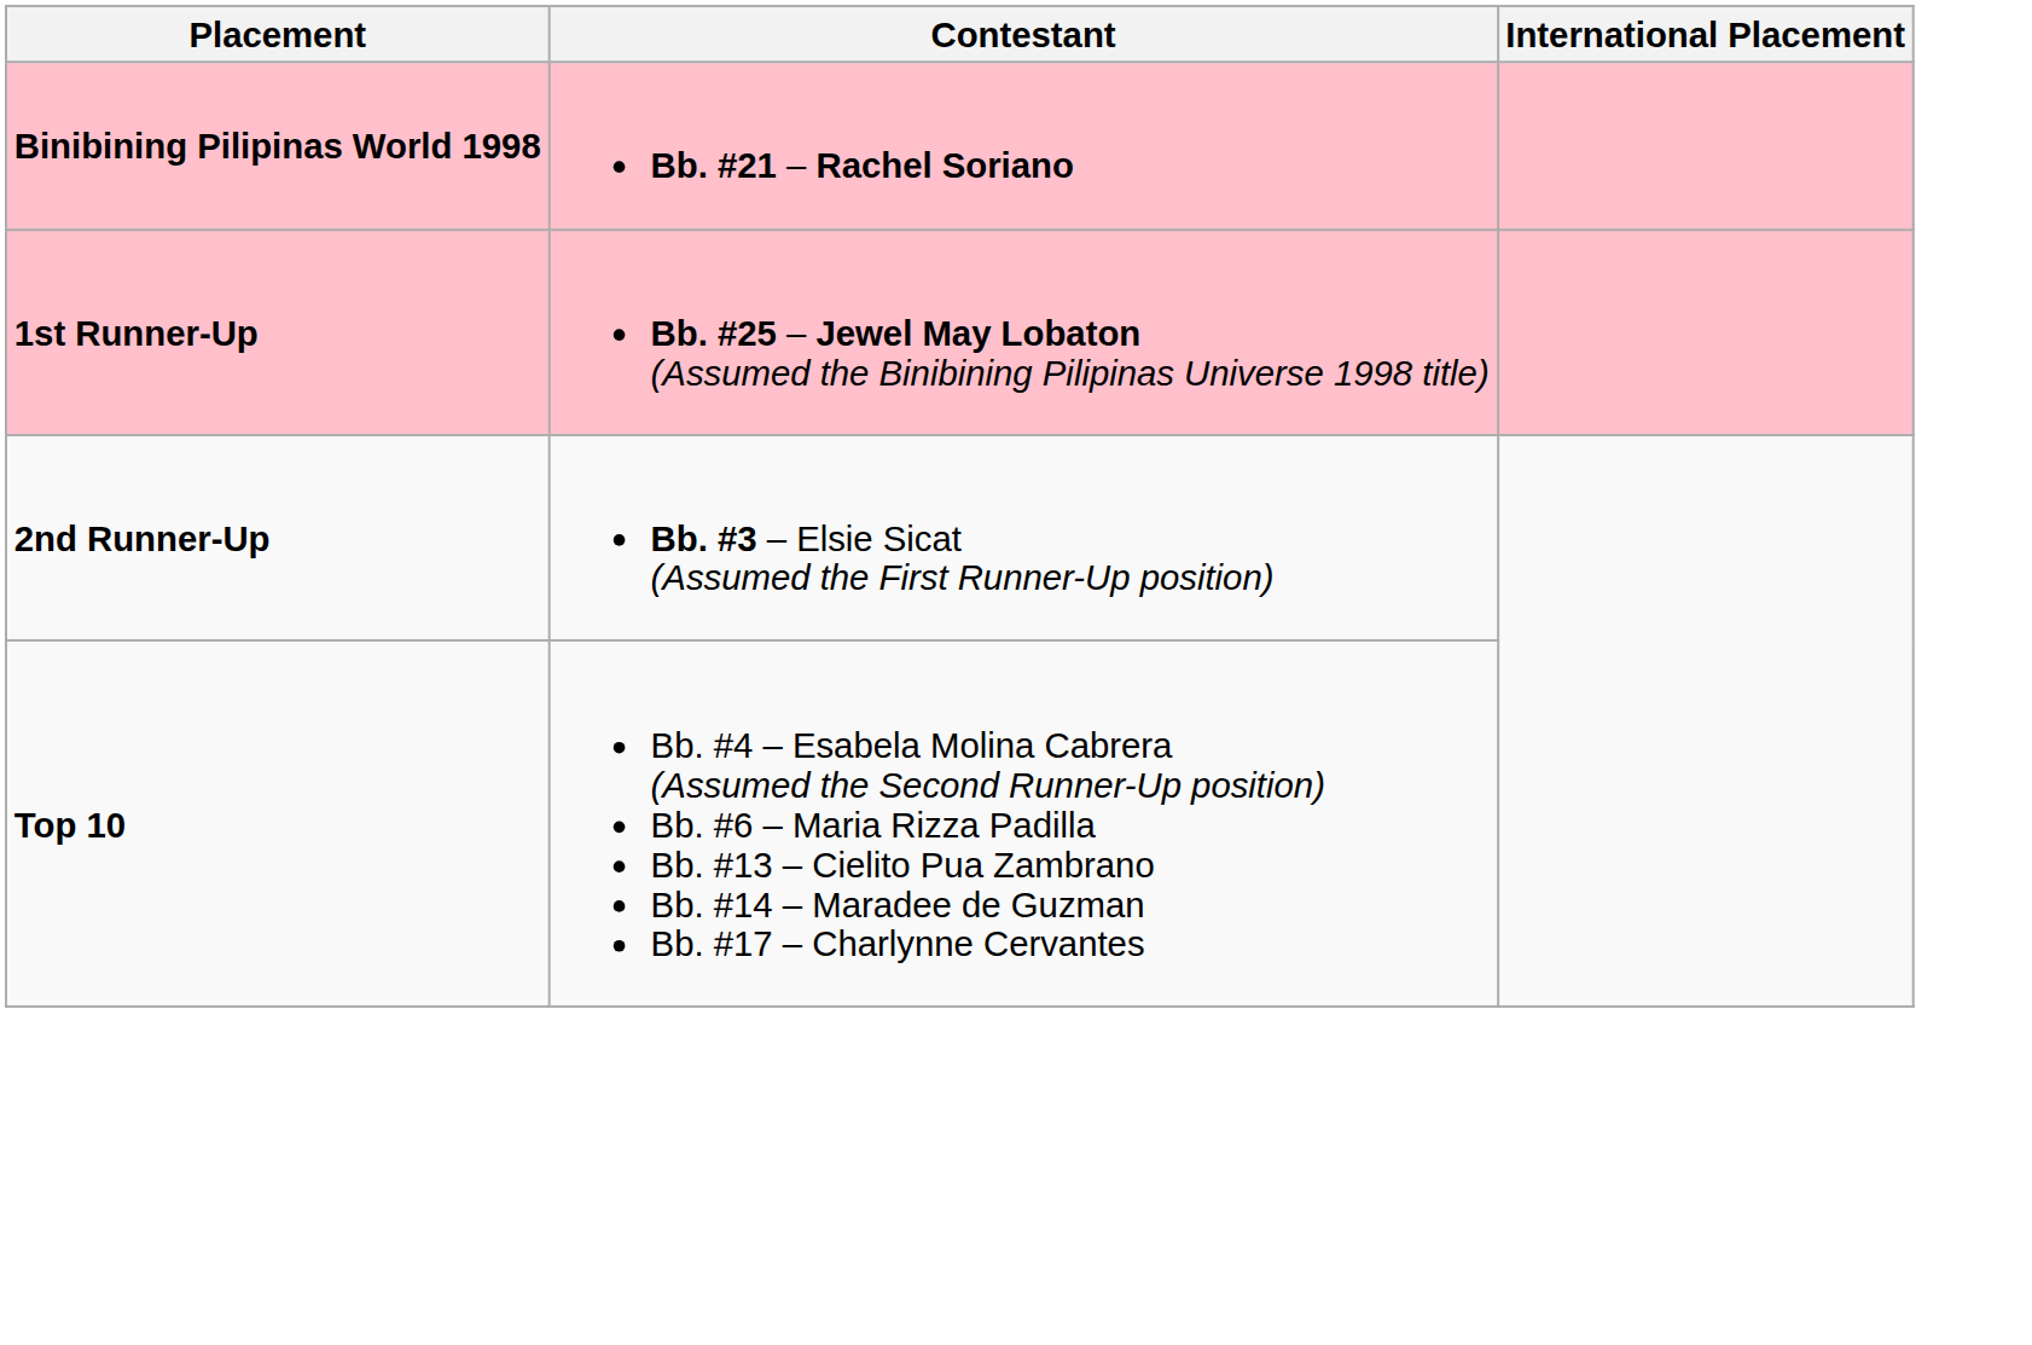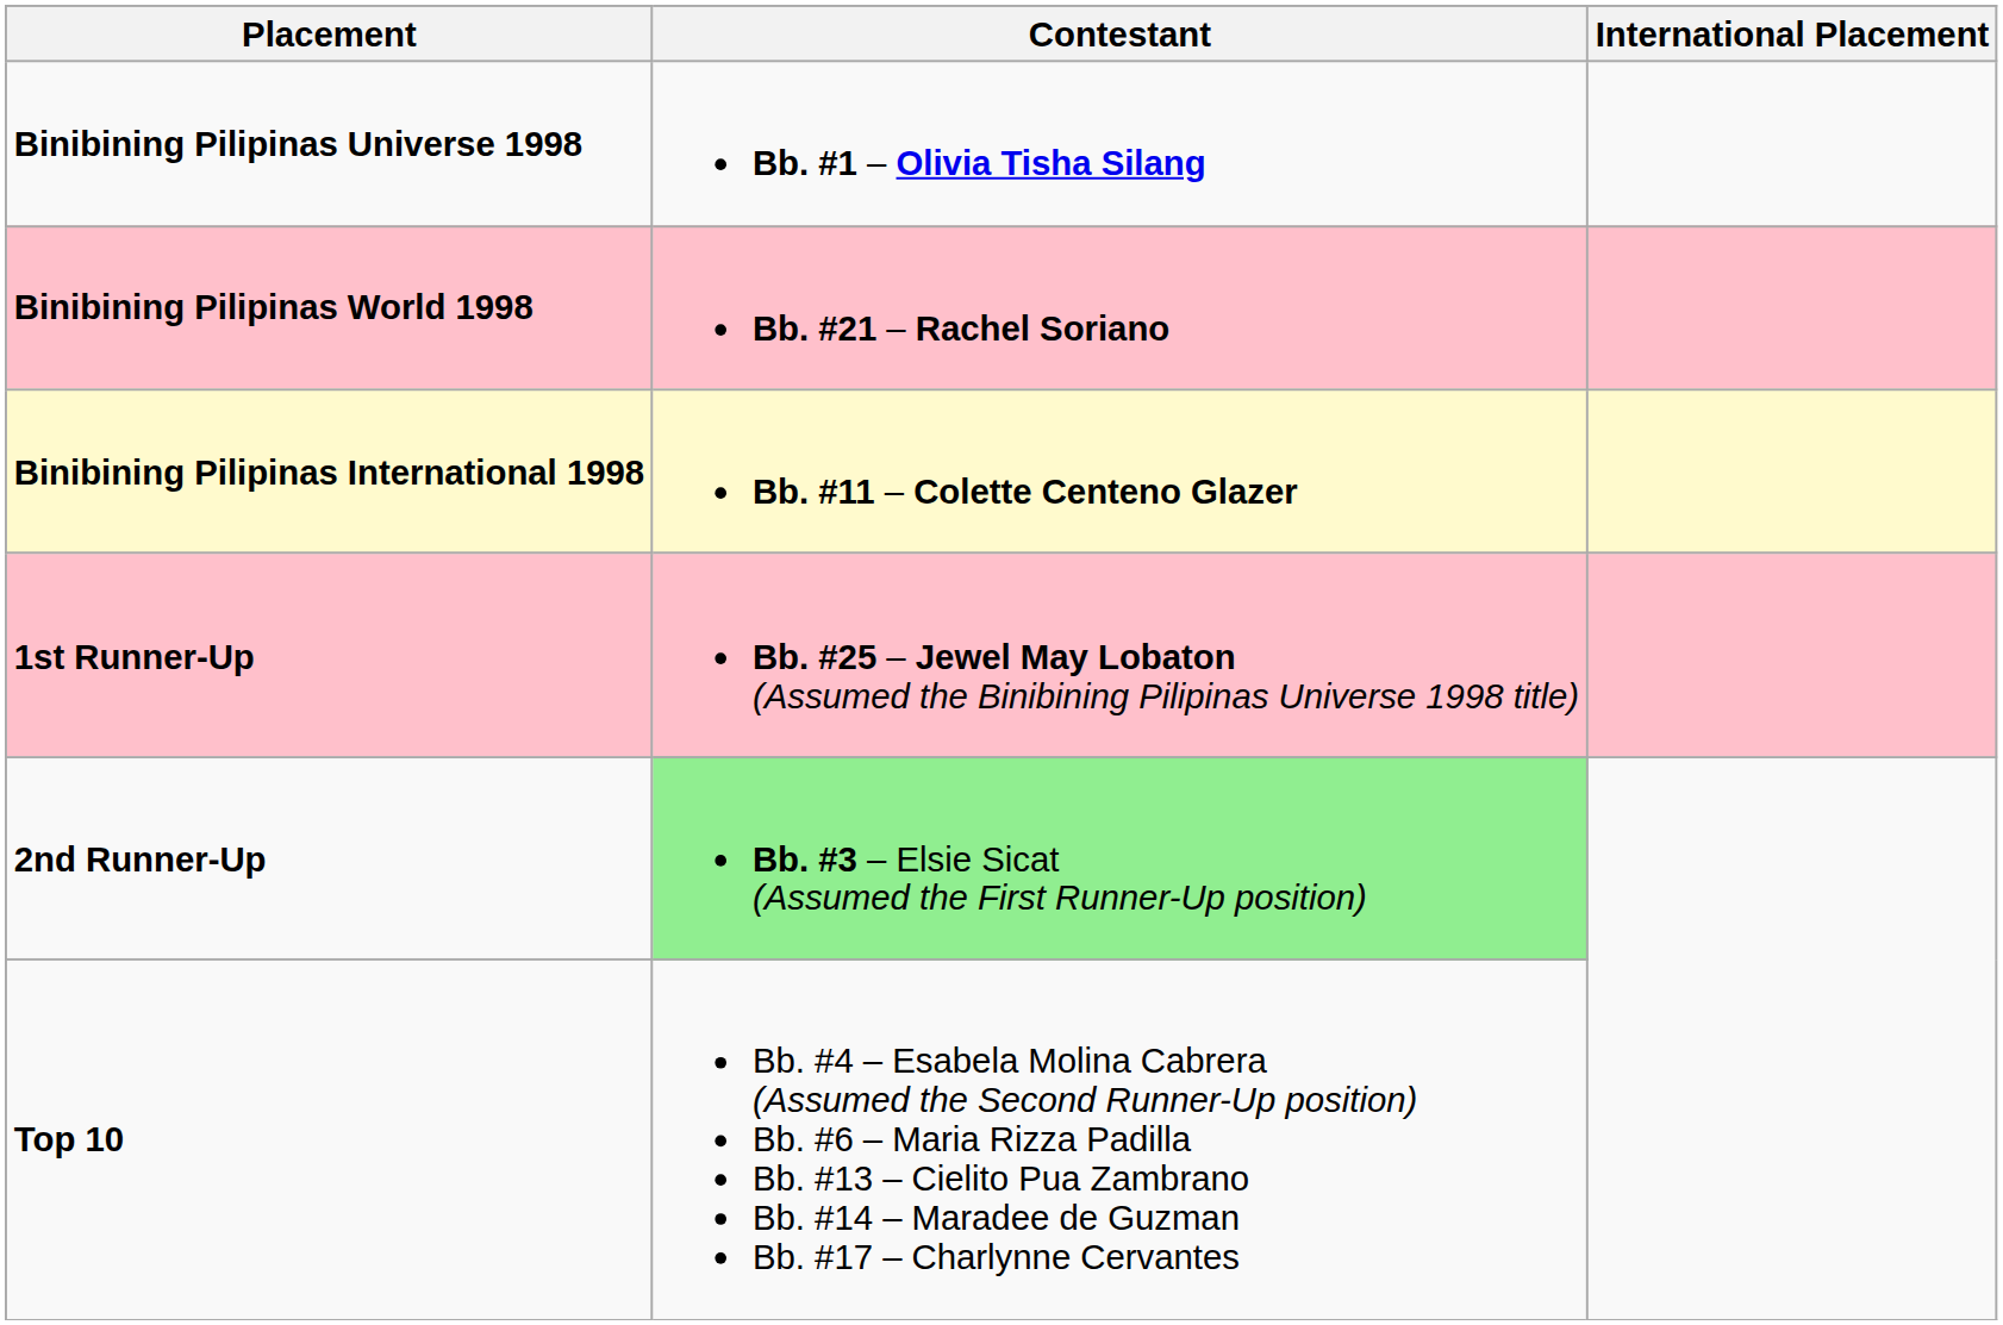+ row: Binibining Pilipinas Universe 1998 | Bb. #1 – Olivia Tisha Silang
+ row: Binibining Pilipinas International 1998 | Bb. #11 – Colette Centeno Glazer
2nd Runner-Up | Contestant: no background -> lightgreen background
